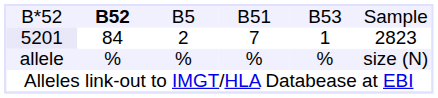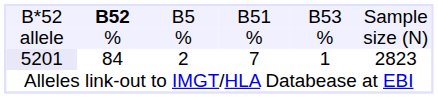rows swapped: allele <-> 5201
